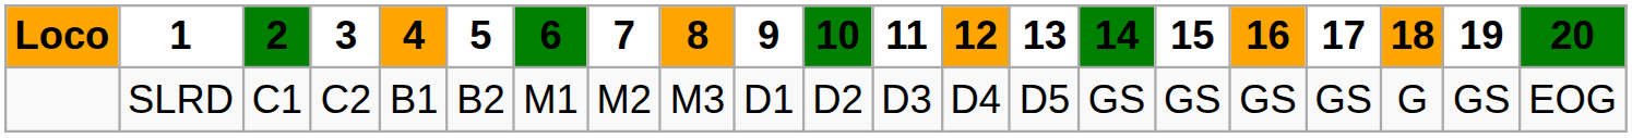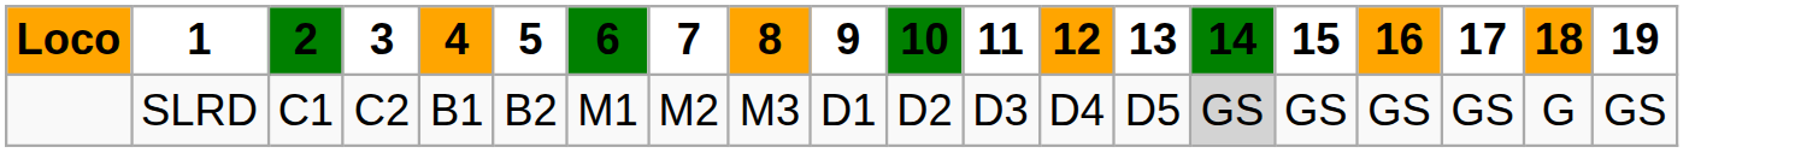- column: 20 | EOG
SLRD | 14: no background -> lightgrey background
